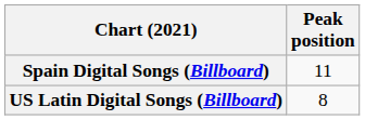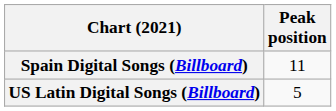US Latin Digital Songs (Billboard) | Peak position: 8 -> 5
